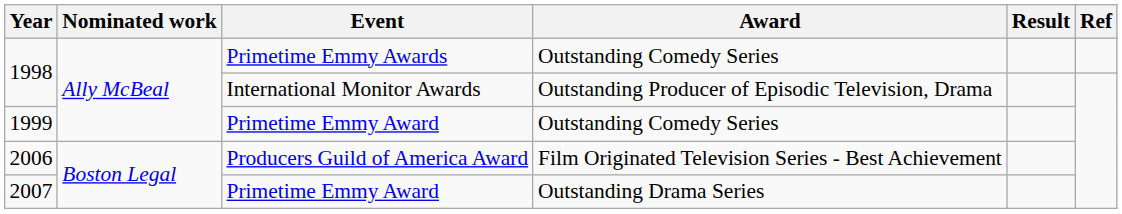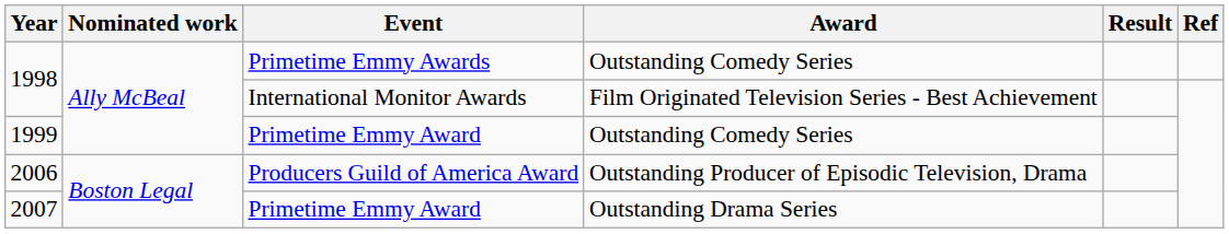1998 / International Monitor Awards | Award: Outstanding Producer of Episodic Television, Drama -> Film Originated Television Series - Best Achievement
2006 | Award: Film Originated Television Series - Best Achievement -> Outstanding Producer of Episodic Television, Drama
